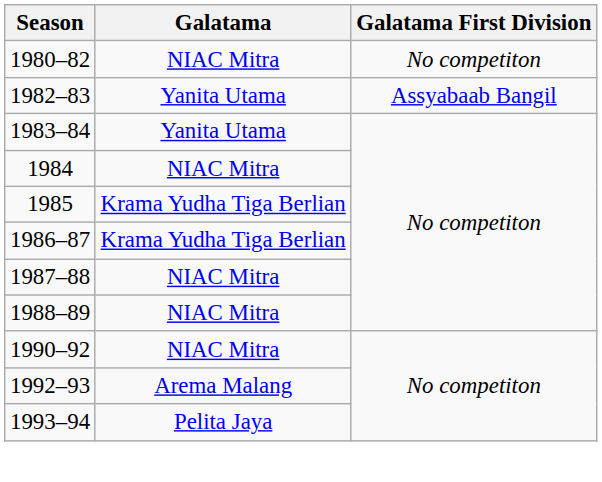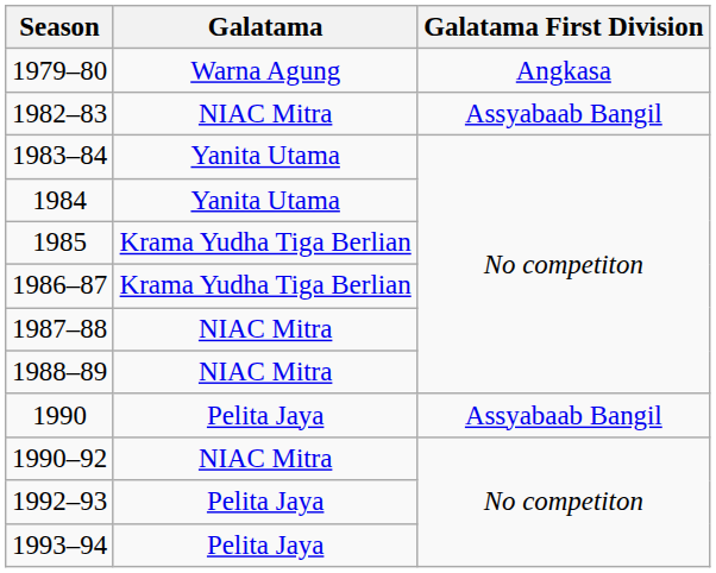+ row: 1979–80 | Warna Agung | Angkasa
- row: 1980–82 | NIAC Mitra | No competiton
1982–83 | Galatama: Yanita Utama -> NIAC Mitra
1984 | Galatama: NIAC Mitra -> Yanita Utama
+ row: 1990 | Pelita Jaya | Assyabaab Bangil
1992–93 | Galatama: Arema Malang -> Pelita Jaya
